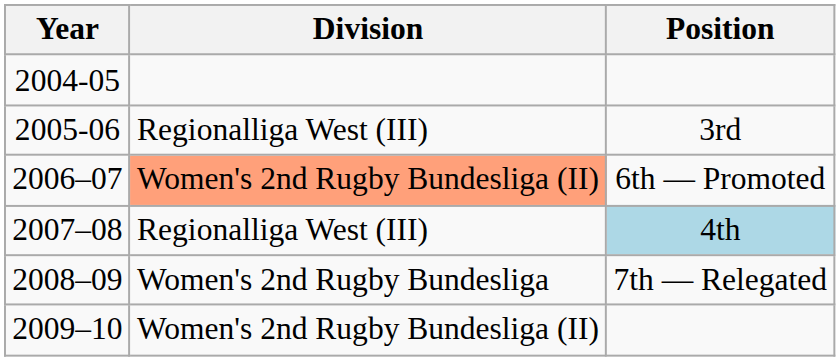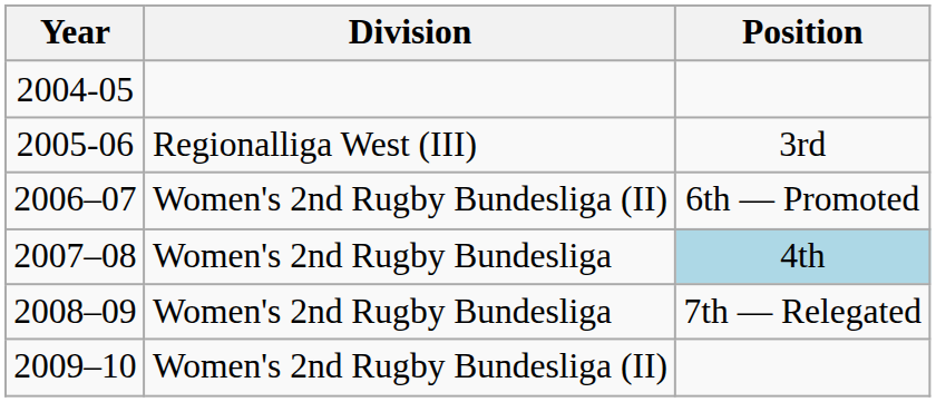2006–07 | Division: lightsalmon background -> no background
2007–08 | Division: Regionalliga West (III) -> Women's 2nd Rugby Bundesliga
